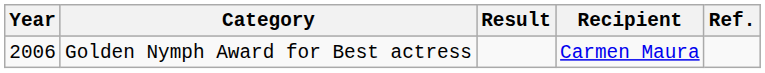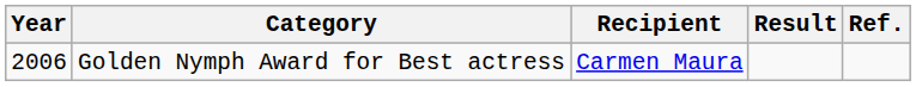columns swapped: Recipient <-> Result
